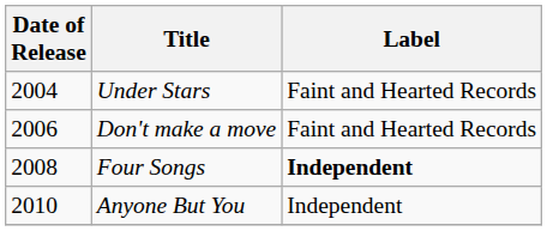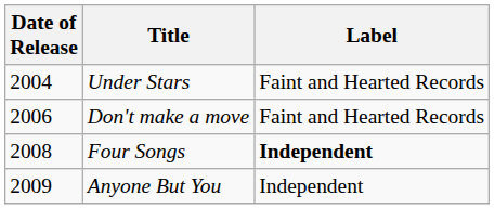Anyone But You | Date of Release: 2010 -> 2009
